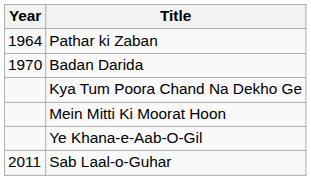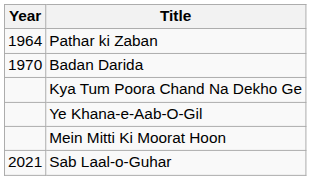rows swapped: Mein Mitti Ki Moorat Hoon <-> Ye Khana-e-Aab-O-Gil
Sab Laal-o-Guhar | Year: 2011 -> 2021
